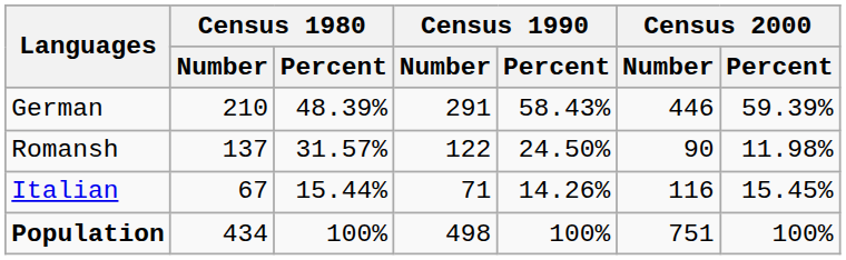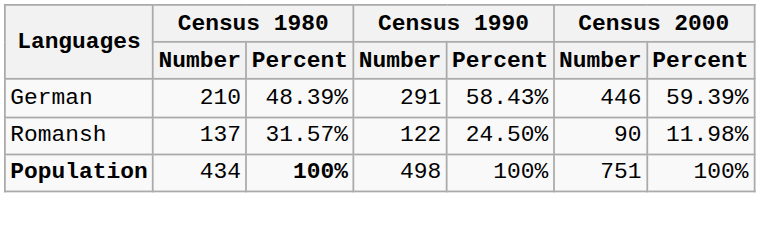- row: Italian | 67 | 15.44% | 71 | 14.26% | 116 | 15.45%
Population | Census 1980 / Percent: normal -> bold
